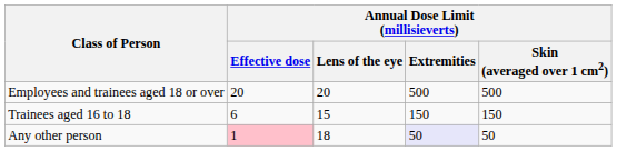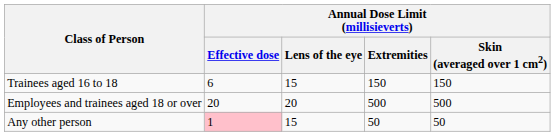rows swapped: Employees and trainees aged 18 or over <-> Trainees aged 16 to 18
Any other person | Annual Dose Limit (millisieverts) / Lens of the eye: 18 -> 15
Any other person | Annual Dose Limit (millisieverts) / Extremities: lavender background -> no background
